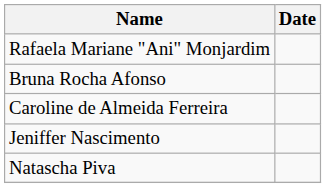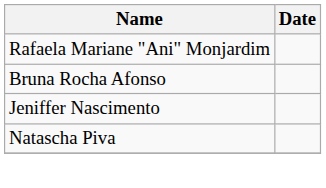- row: Caroline de Almeida Ferreira
